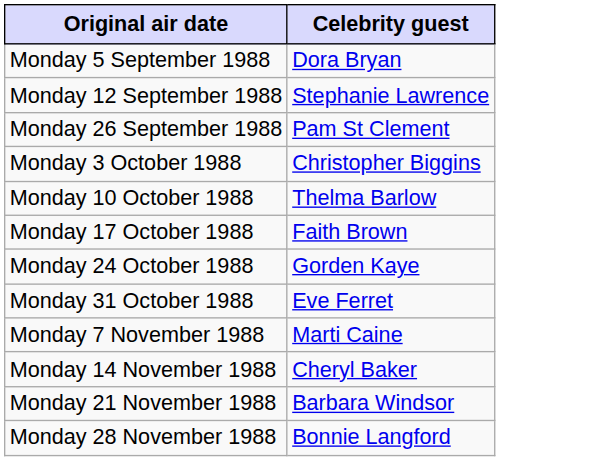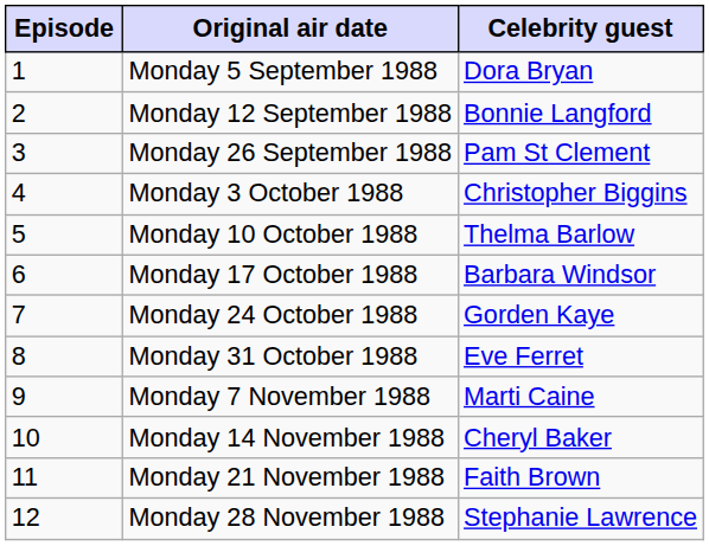+ column: Episode | 1 | 2 | 3 | 4 | 5 | 6 | 7 | 8 | 9 | 10 | 11 | 12
Monday 12 September 1988 | Celebrity guest: Stephanie Lawrence -> Bonnie Langford
Monday 17 October 1988 | Celebrity guest: Faith Brown -> Barbara Windsor
Monday 21 November 1988 | Celebrity guest: Barbara Windsor -> Faith Brown
Monday 28 November 1988 | Celebrity guest: Bonnie Langford -> Stephanie Lawrence
